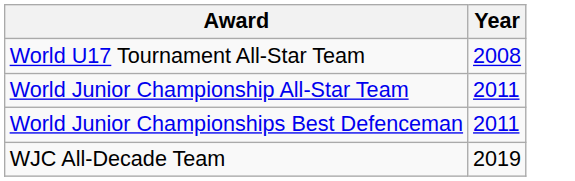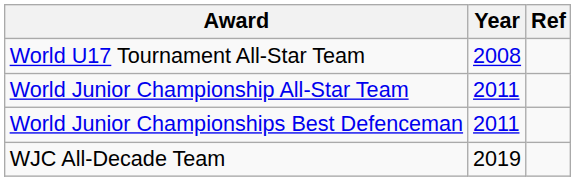+ column: Ref
